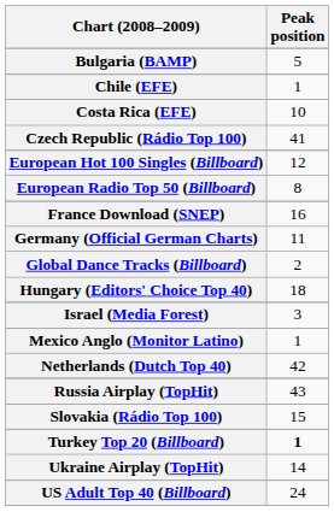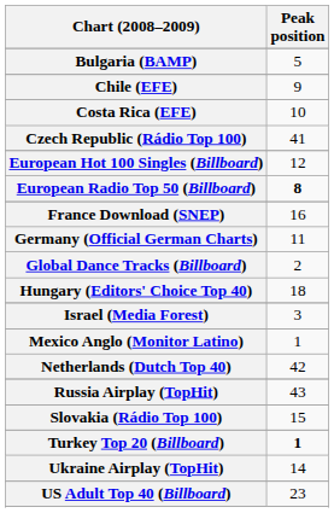Chile (EFE) | Peak position: 1 -> 9
European Radio Top 50 (Billboard) | Peak position: normal -> bold
US Adult Top 40 (Billboard) | Peak position: 24 -> 23
